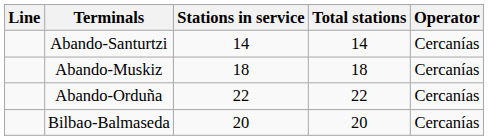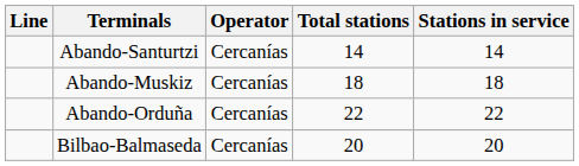columns swapped: Stations in service <-> Operator
